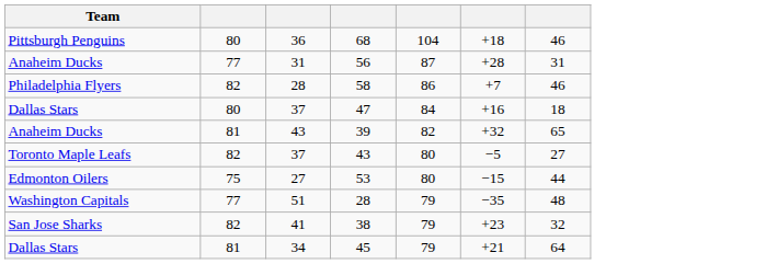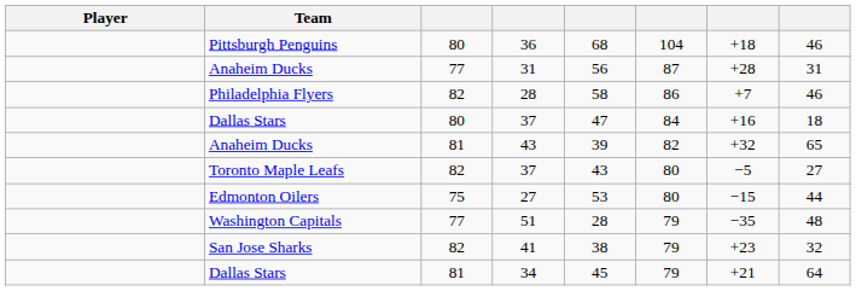+ column: Player
